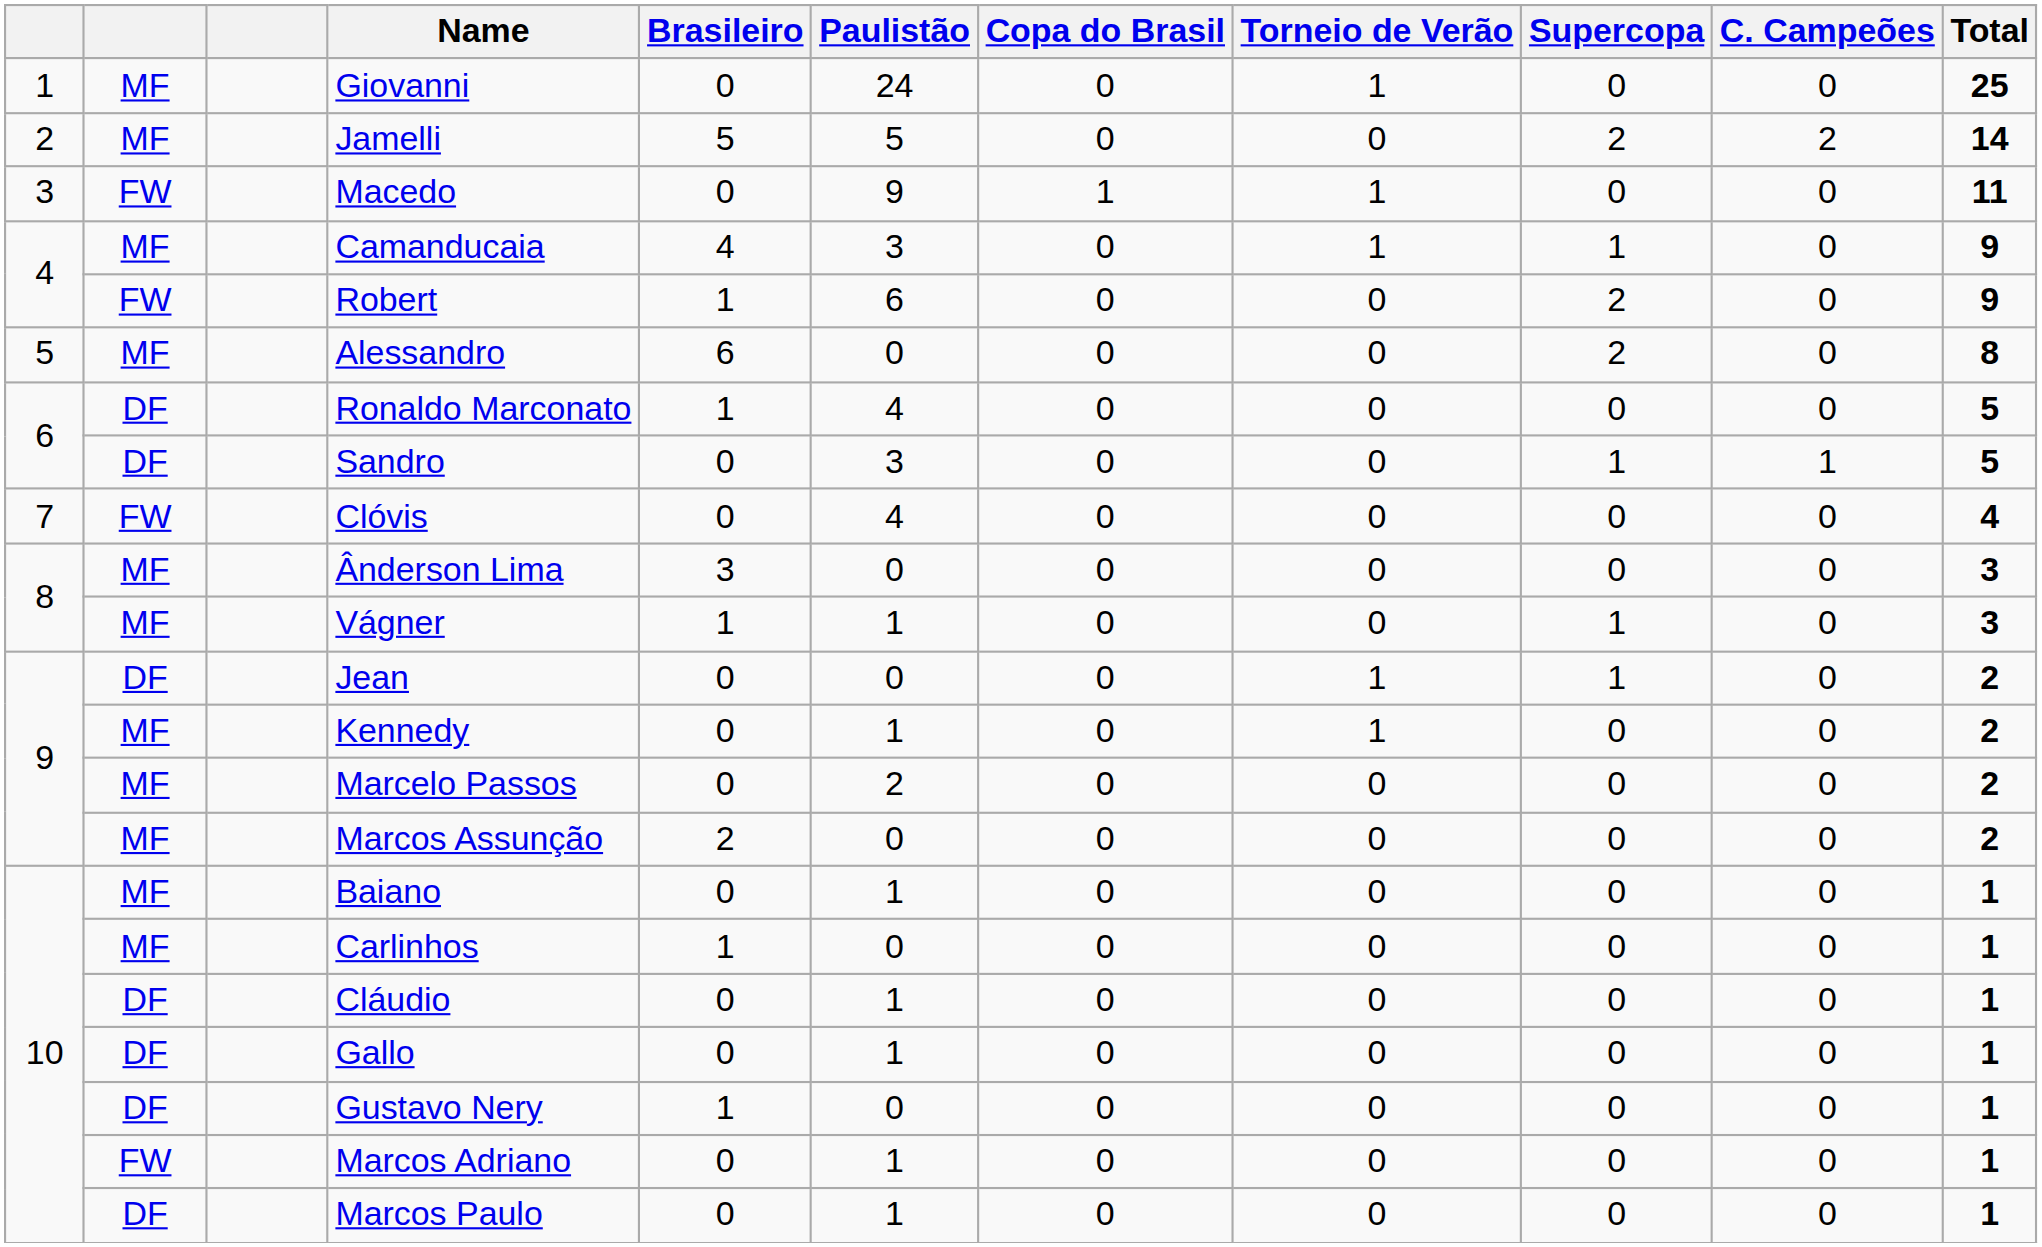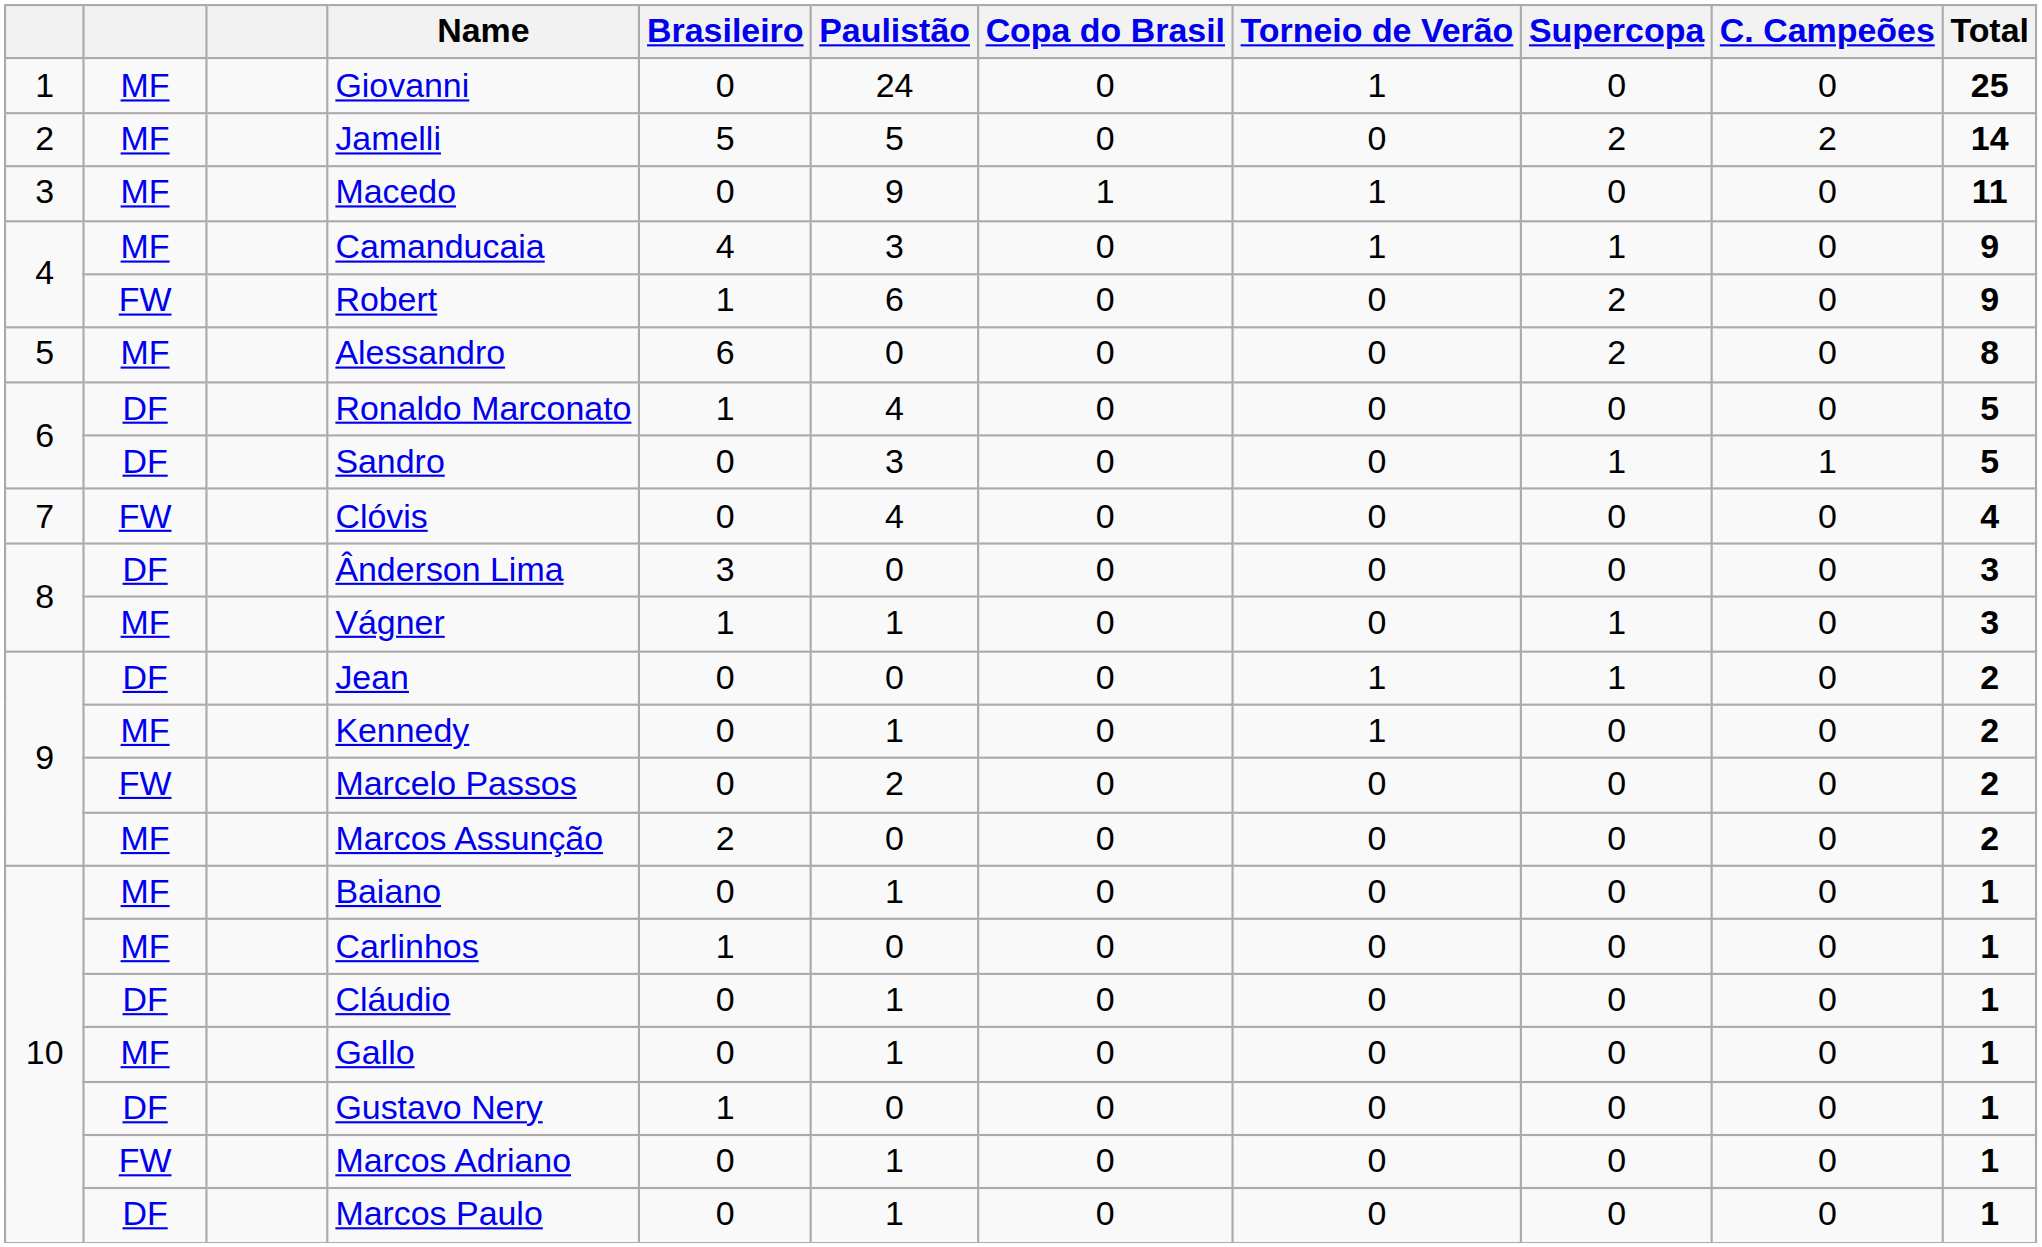Macedo | column 2: FW -> MF
Ânderson Lima | column 2: MF -> DF
Marcelo Passos | column 2: MF -> FW
Gallo | column 2: DF -> MF
